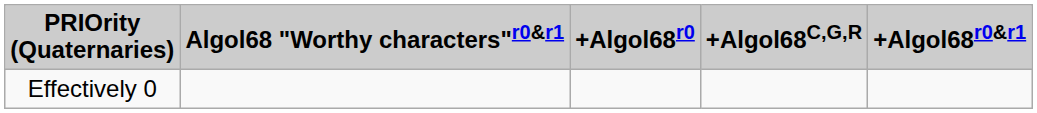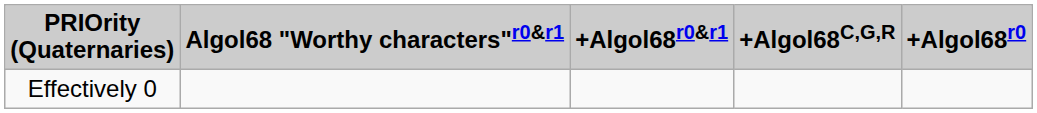columns swapped: +Algol68r0&r1 <-> +Algol68r0
